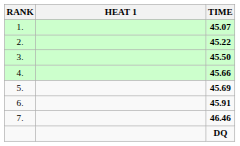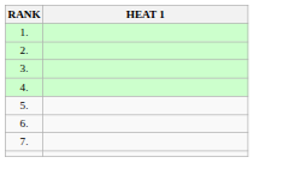- column: TIME | 45.07 | 45.22 | 45.50 | 45.66 | 45.69 | 45.91 | 46.46 | DQ
